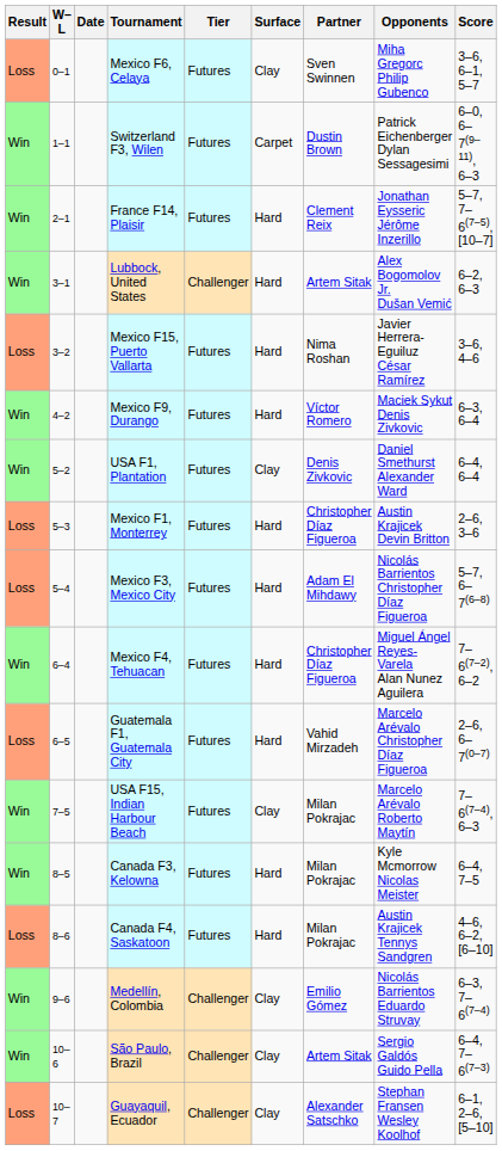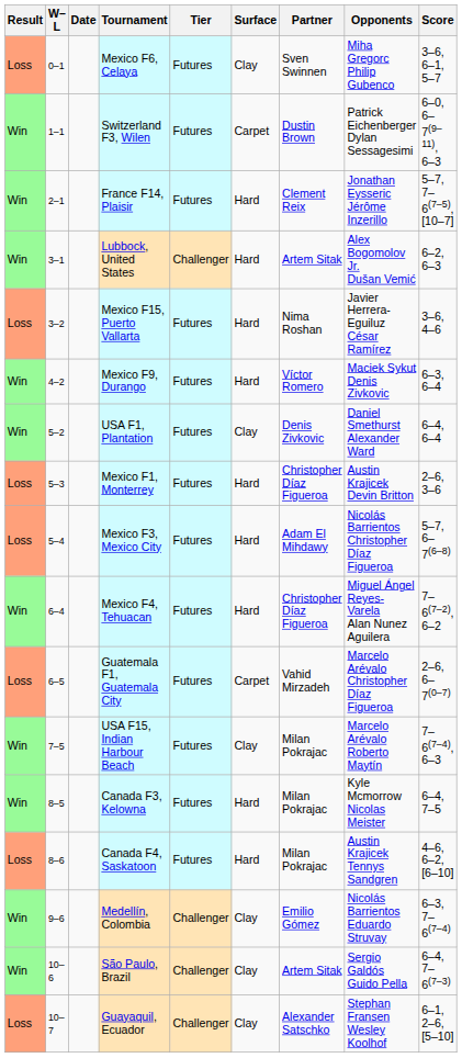Guatemala F1, Guatemala City | Surface: Hard -> Carpet
